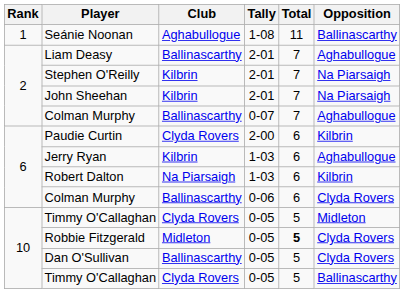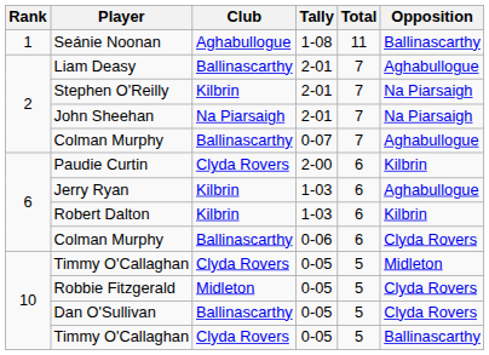John Sheehan | Club: Kilbrin -> Na Piarsaigh
Robert Dalton | Club: Na Piarsaigh -> Kilbrin
Robbie Fitzgerald | Total: bold -> normal
